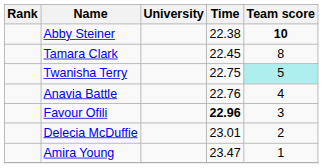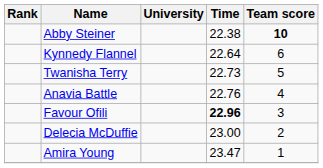- row: Tamara Clark | 22.45 | 8
+ row: Kynnedy Flannel | 22.64 | 6
Twanisha Terry | Time: 22.75 -> 22.73
Twanisha Terry | Team score: paleturquoise background -> no background
Delecia McDuffie | Time: 23.01 -> 23.00
